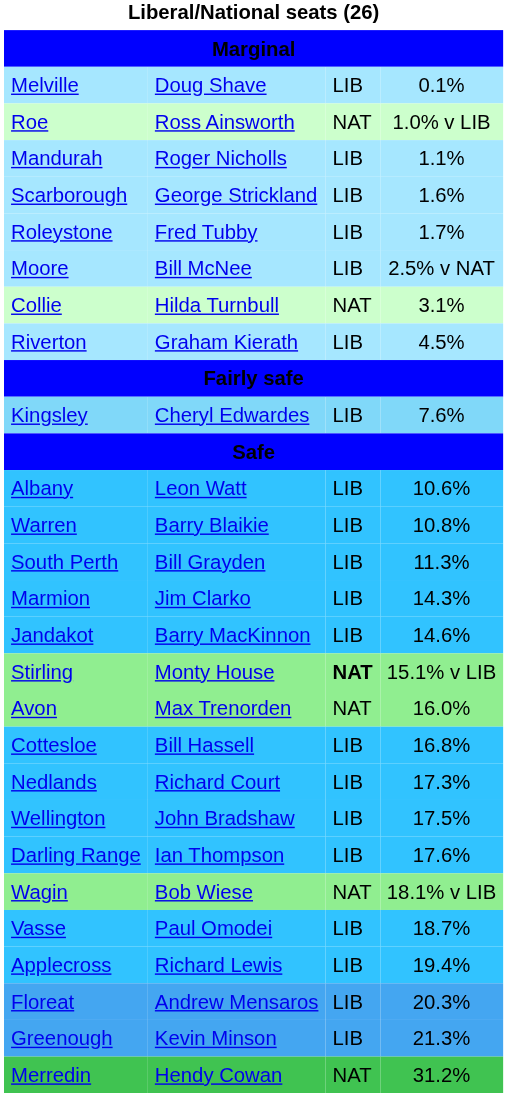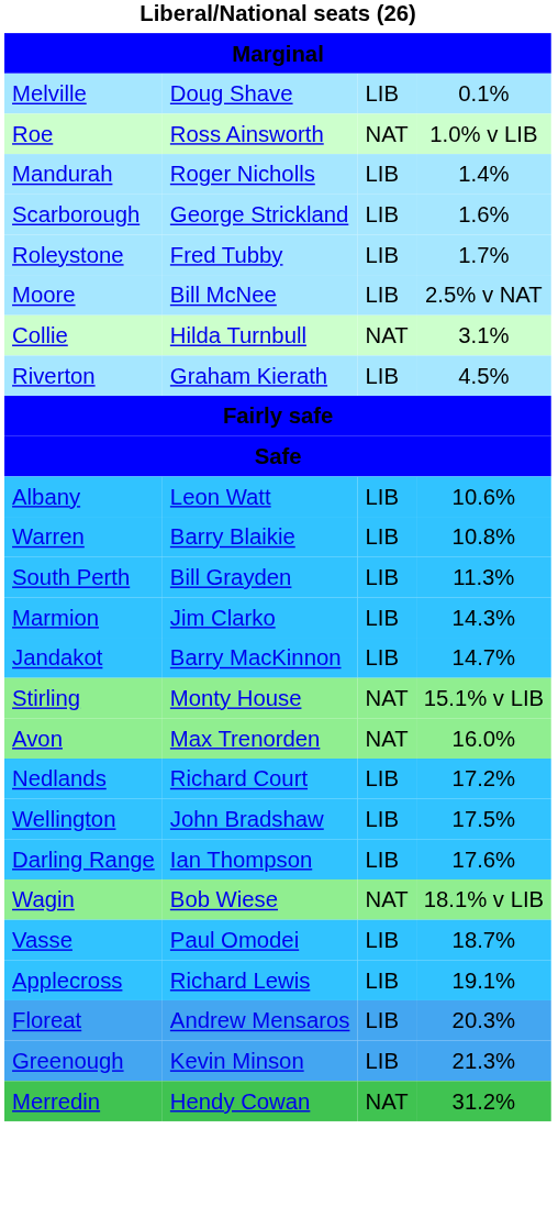Mandurah | column 4: 1.1% -> 1.4%
- row: Kingsley | Cheryl Edwardes | LIB | 7.6%
Jandakot | column 4: 14.6% -> 14.7%
Stirling | column 3: bold -> normal
- row: Cottesloe | Bill Hassell | LIB | 16.8%
Nedlands | column 4: 17.3% -> 17.2%
Applecross | column 4: 19.4% -> 19.1%
